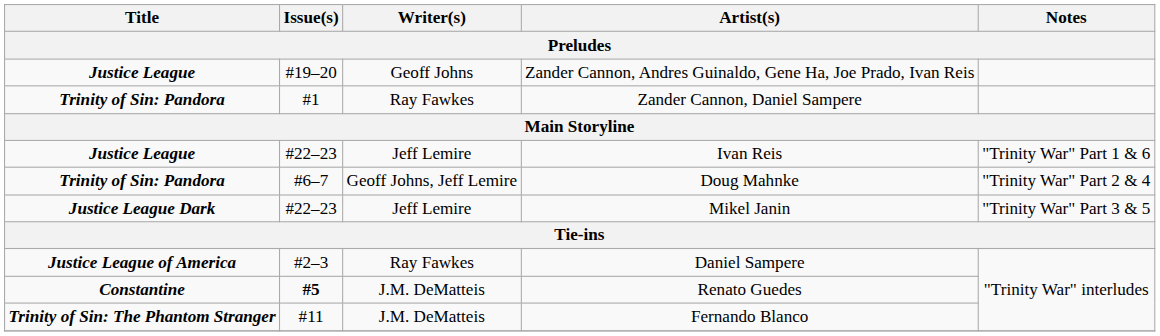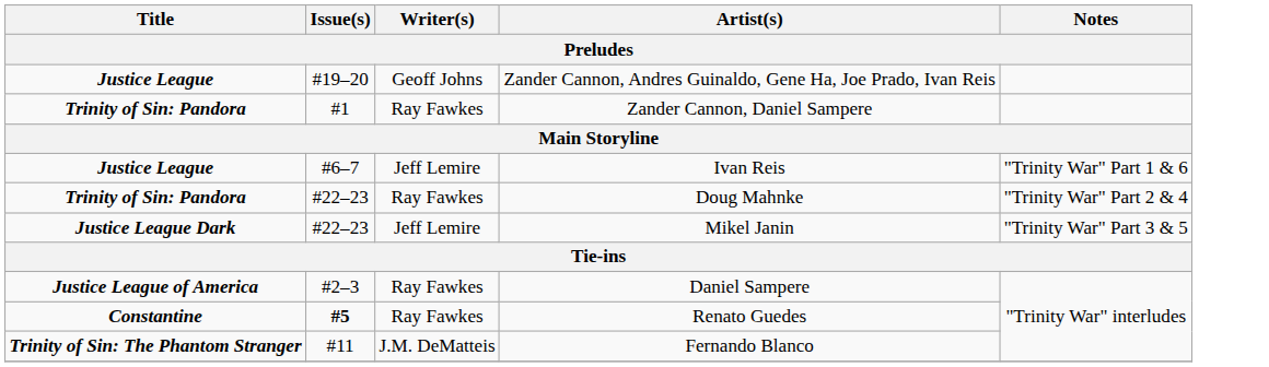Ivan Reis | Issue(s): #22–23 -> #6–7
Doug Mahnke | Issue(s): #6–7 -> #22–23
Doug Mahnke | Writer(s): Geoff Johns, Jeff Lemire -> Ray Fawkes
Renato Guedes | Writer(s): J.M. DeMatteis -> Ray Fawkes
